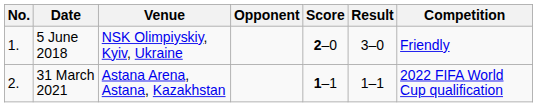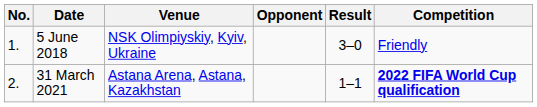- column: Score | 2–0 | 1–1
31 March 2021 | Competition: normal -> bold
